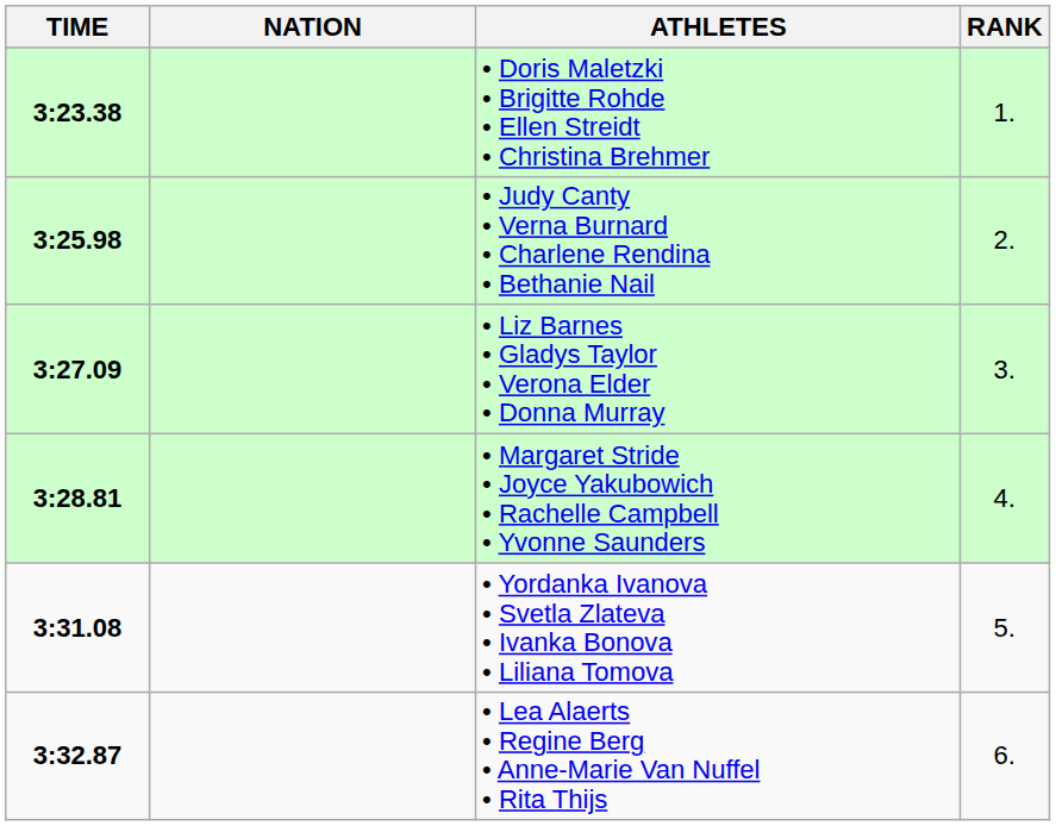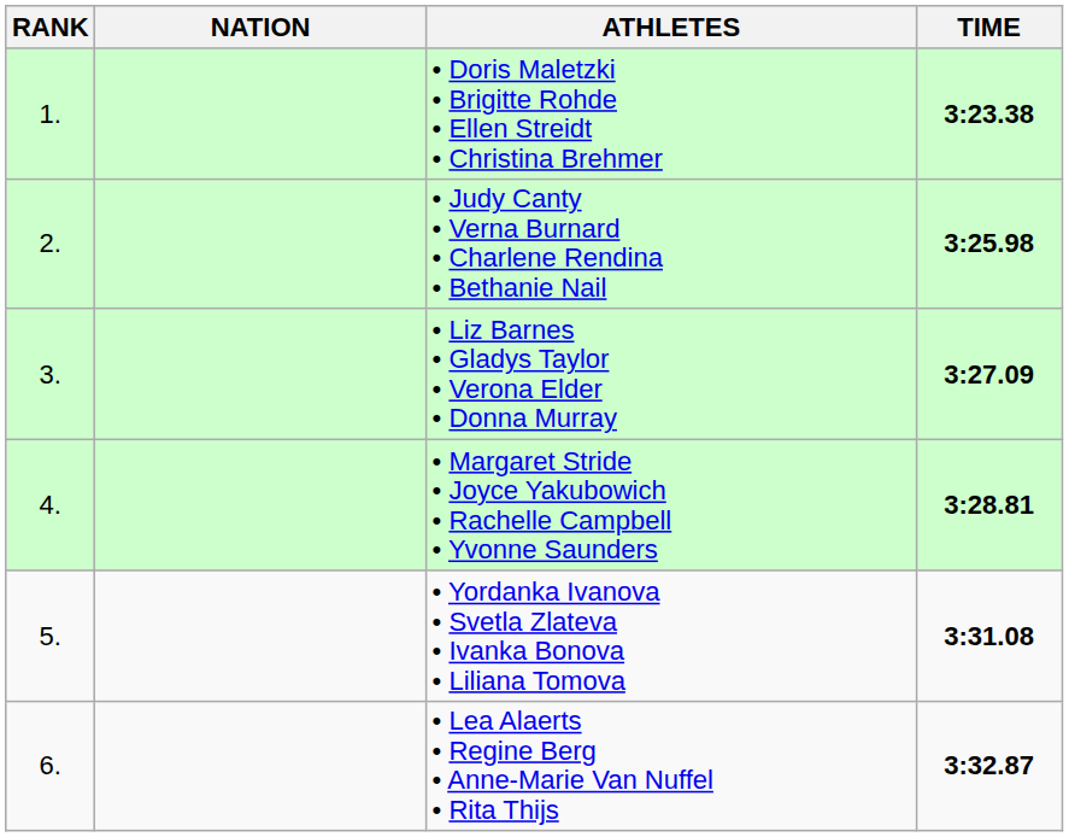columns swapped: RANK <-> TIME
